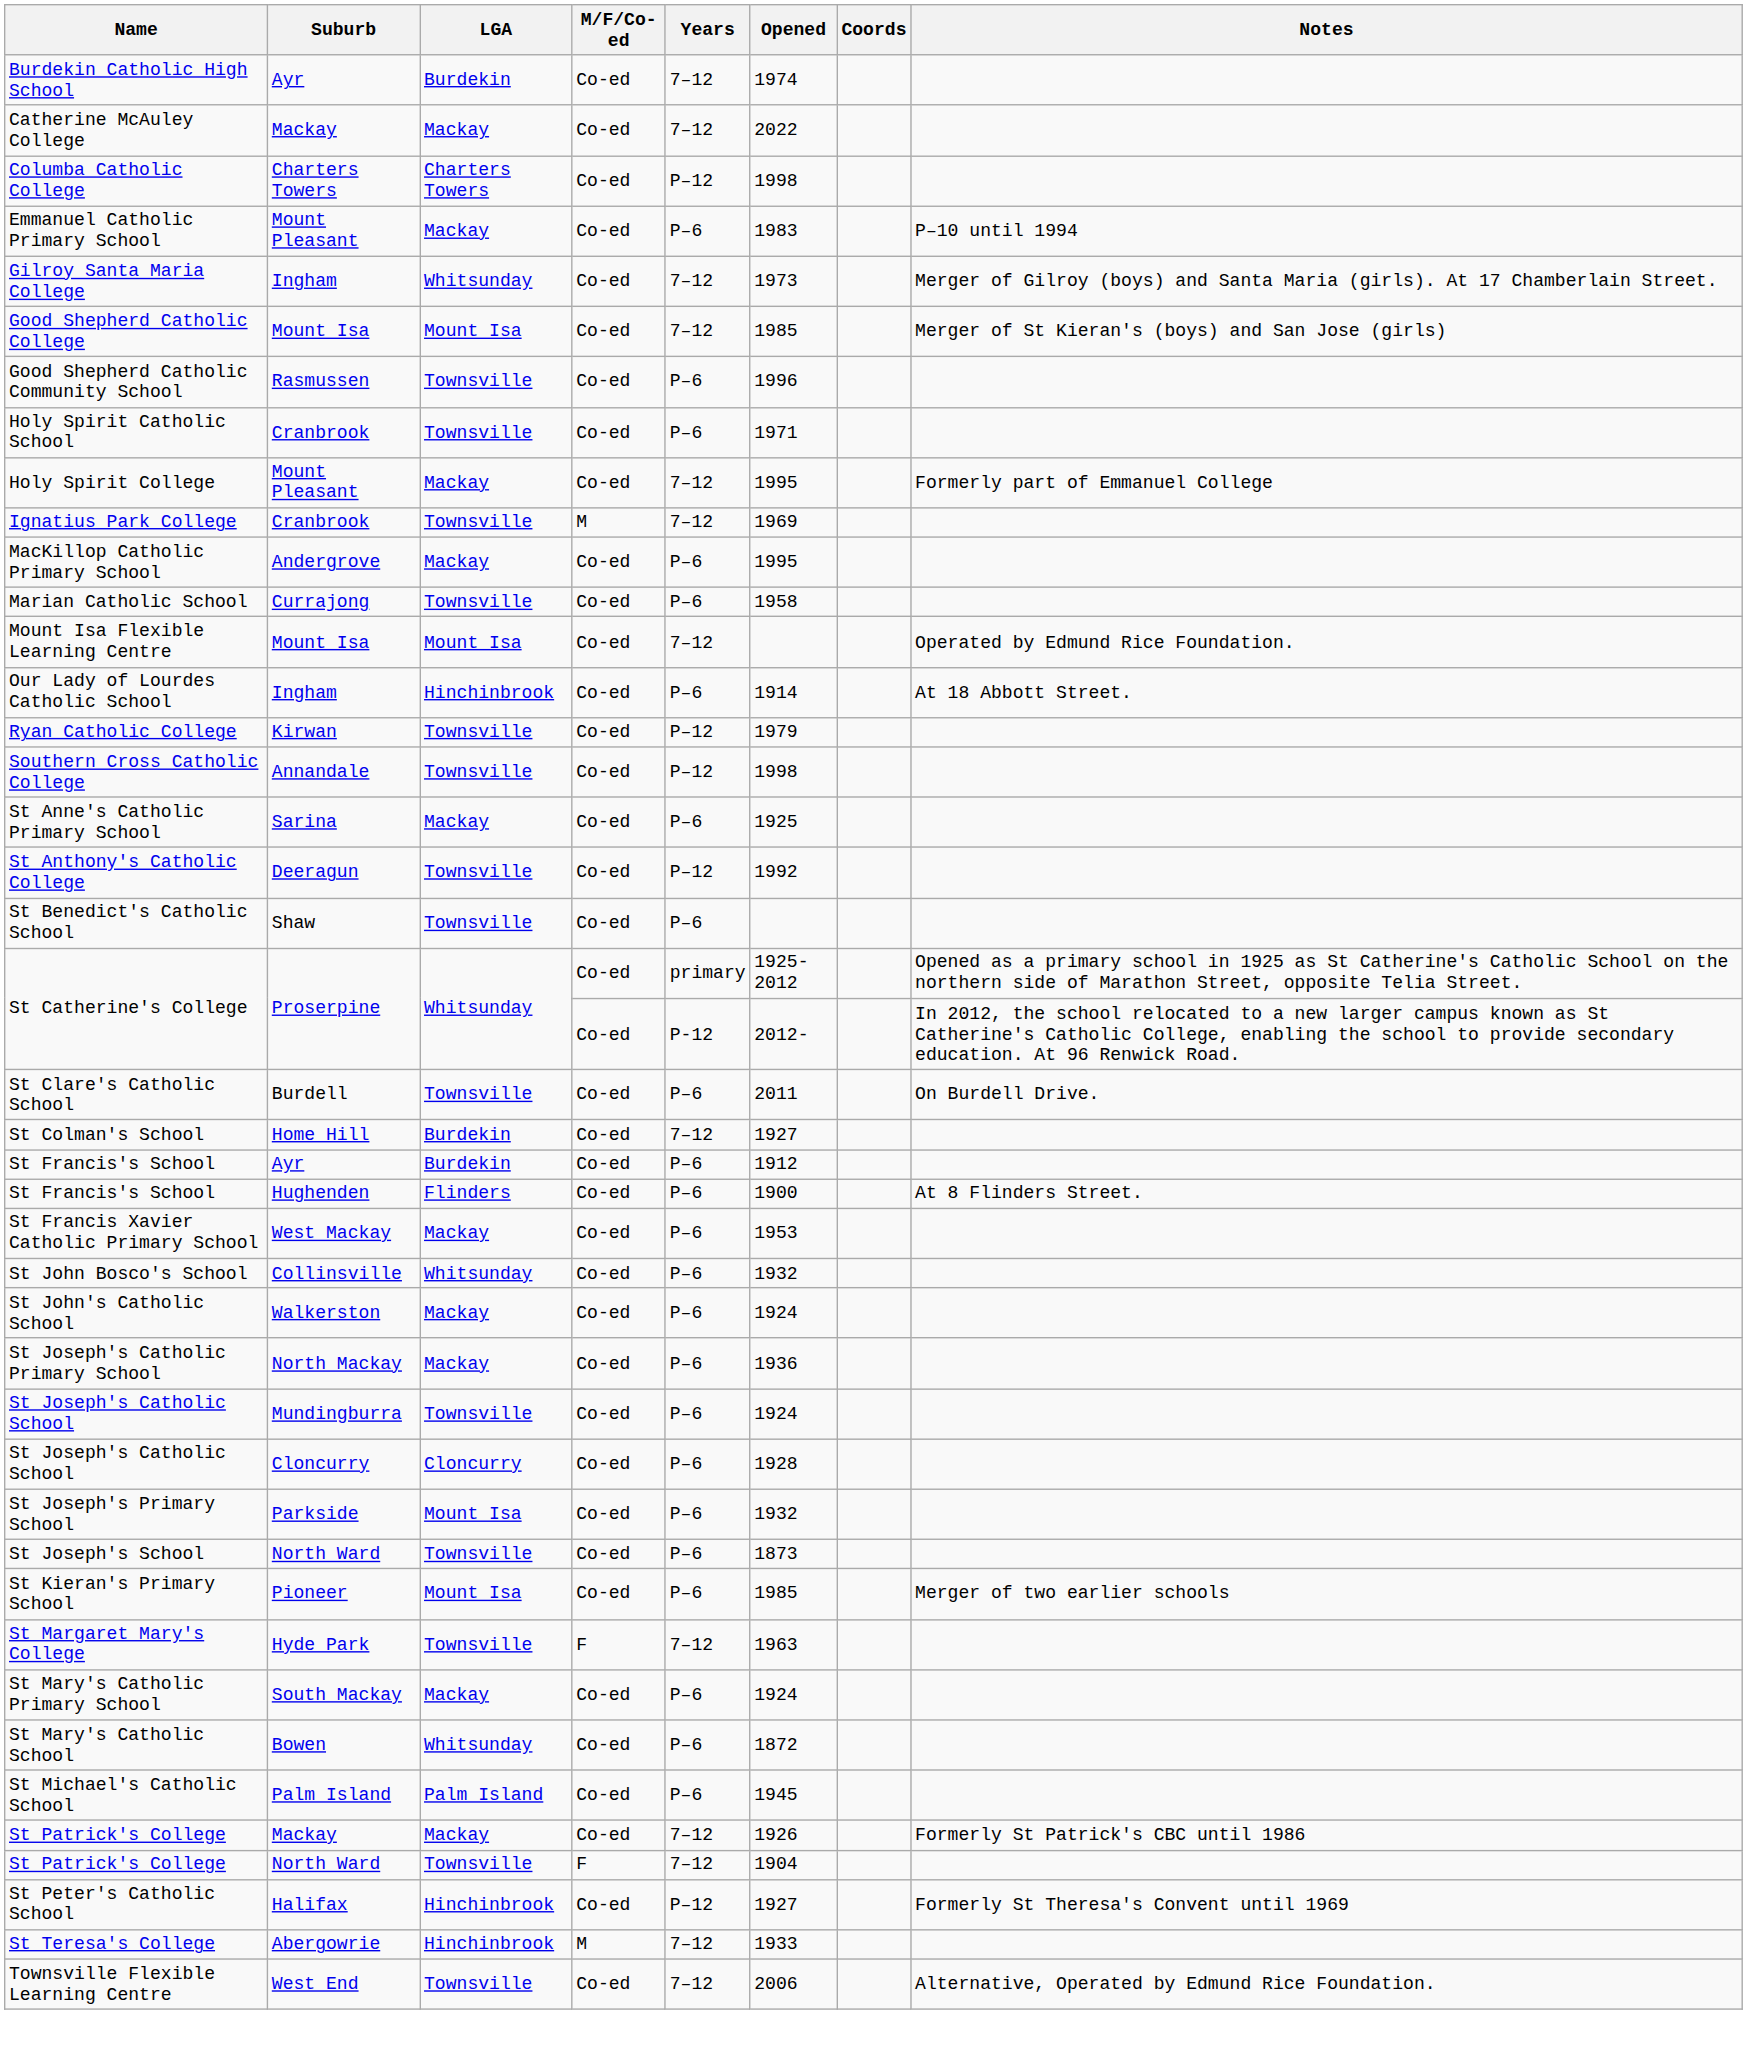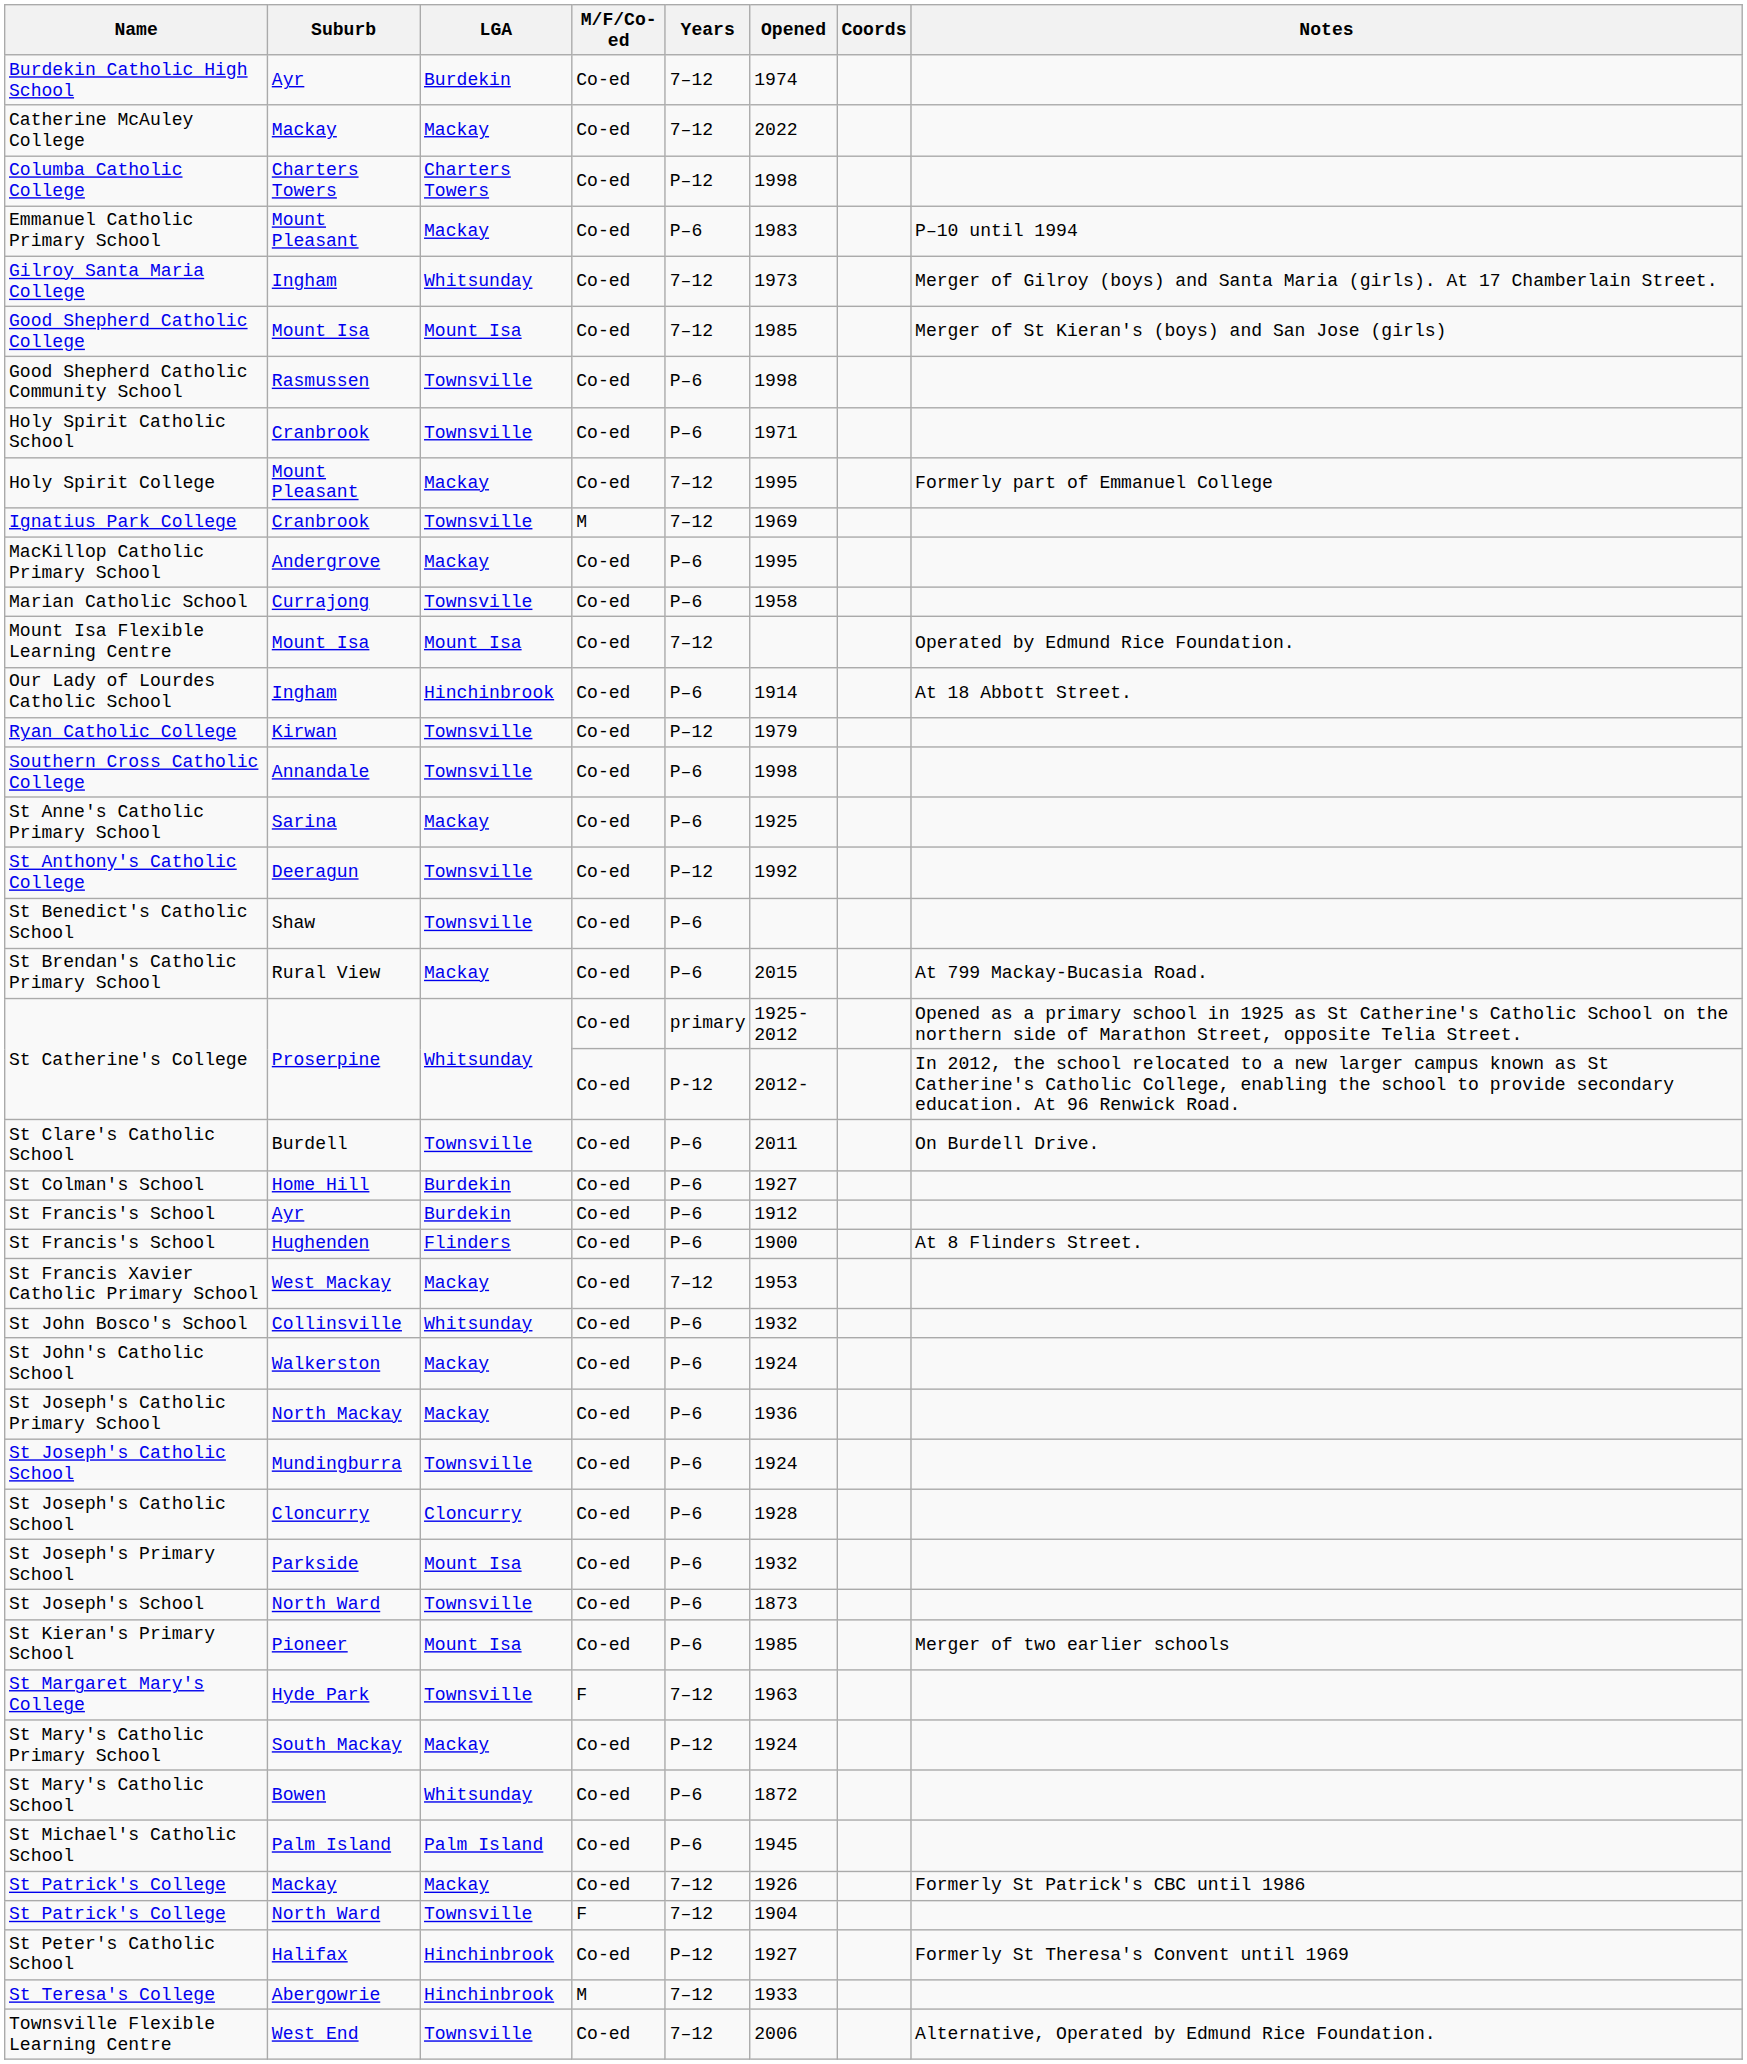Good Shepherd Catholic Community School | Opened: 1996 -> 1998
Southern Cross Catholic College | Years: P–12 -> P–6
+ row: St Brendan's Catholic Primary School | Rural View | Mackay | Co-ed | P–6 | 2015 | At 799 Mackay-Bucasia Road.
St Colman's School | Years: 7–12 -> P–6
St Francis Xavier Catholic Primary School | Years: P–6 -> 7–12
St Mary's Catholic Primary School | Years: P–6 -> P–12
